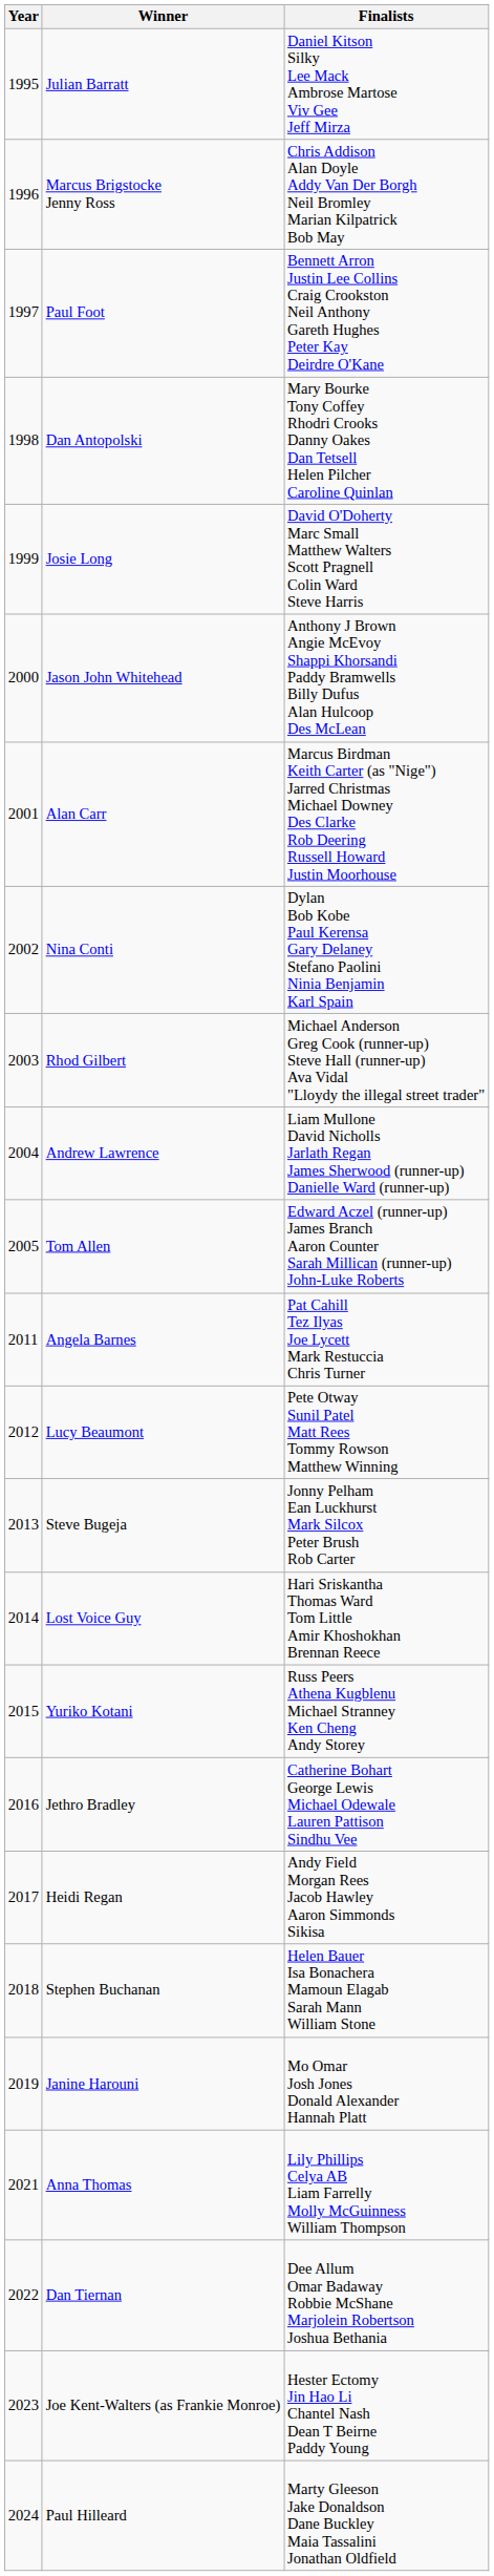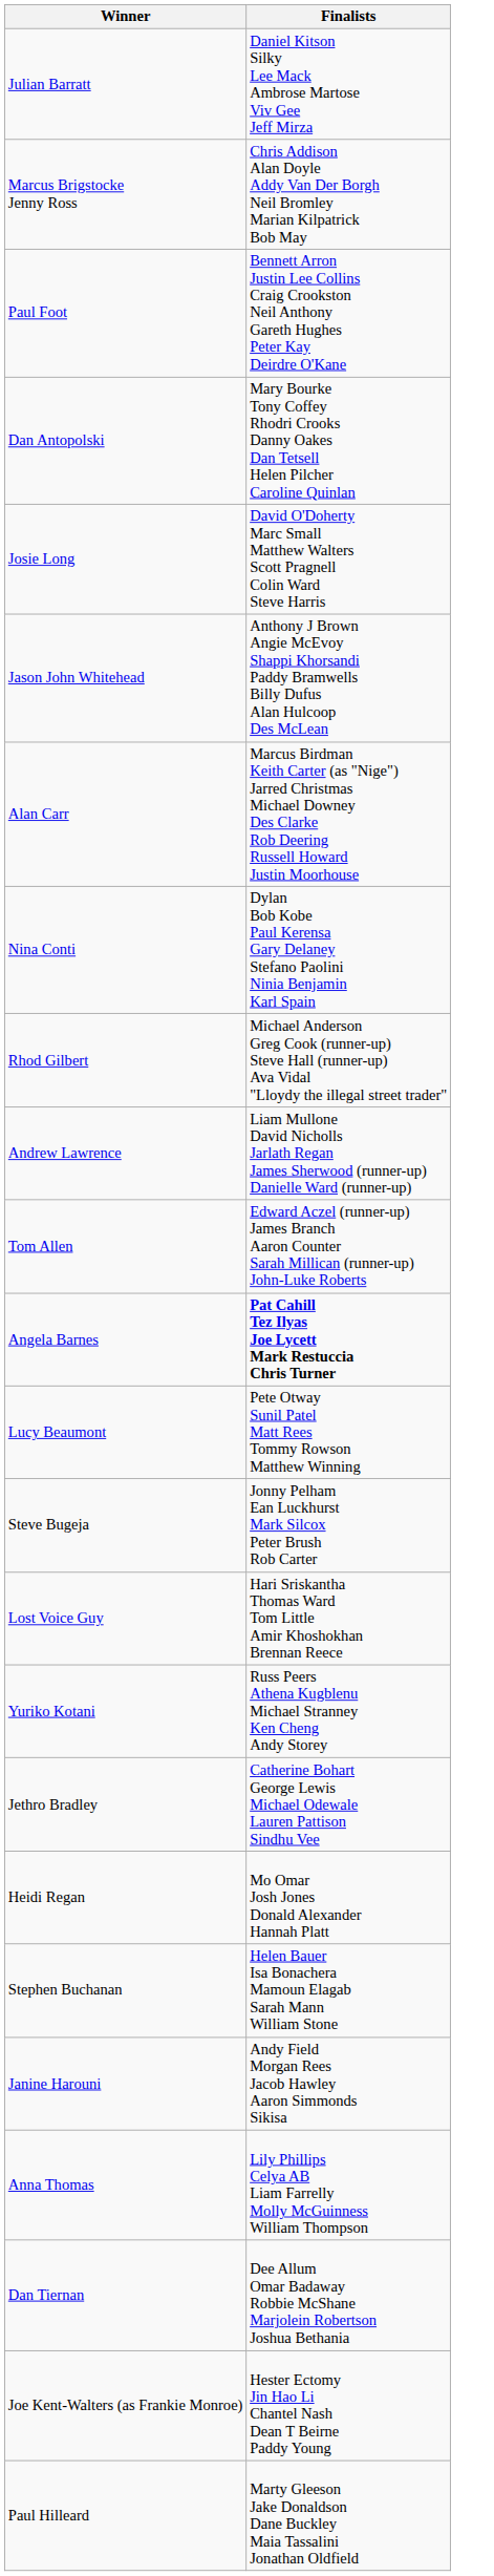- column: Year | 1995 | 1996 | 1997 | 1998 | 1999 | 2000 | 2001 | 2002 | 2003 | 2004 | 2005 | 2011 | 2012 | 2013 | 2014 | 2015 | 2016 | 2017 | 2018 | 2019 | 2021 | 2022 | 2023 | 2024
Angela Barnes | Finalists: normal -> bold
Heidi Regan | Finalists: Andy Field Morgan Rees Jacob Hawley Aaron Simmonds Sikisa -> Mo Omar Josh Jones Donald Alexander Hannah Platt
Janine Harouni | Finalists: Mo Omar Josh Jones Donald Alexander Hannah Platt -> Andy Field Morgan Rees Jacob Hawley Aaron Simmonds Sikisa
